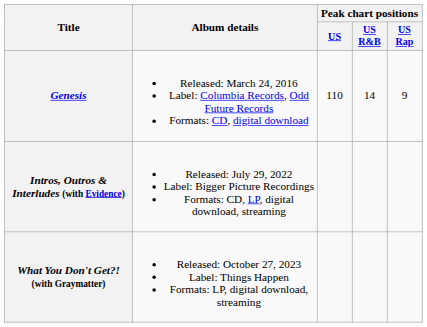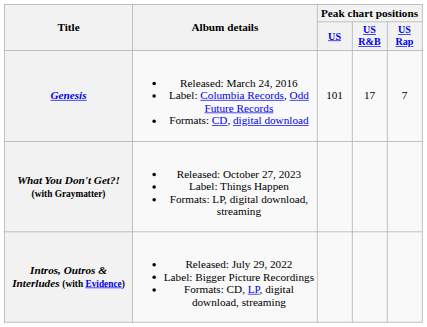Genesis | Peak chart positions / US: 110 -> 101
Genesis | Peak chart positions / US R&B: 14 -> 17
Genesis | Peak chart positions / US Rap: 9 -> 7
rows swapped: Intros, Outros & Interludes (with Evidence) <-> What You Don't Get?! (with Graymatter)
